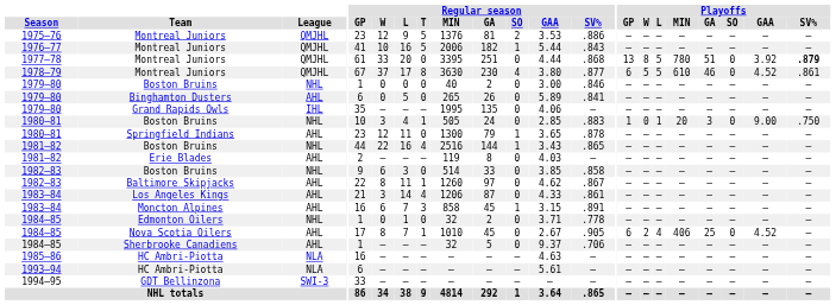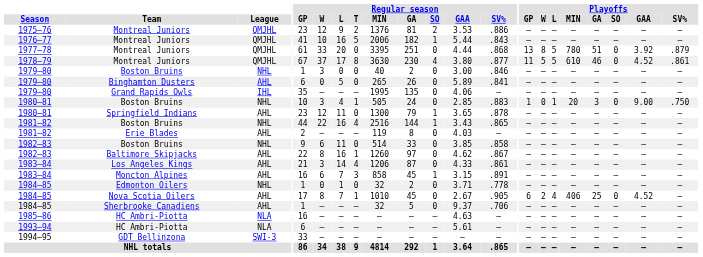1975–76 / Montreal Juniors | Regular season / T: 5 -> 2
1977–78 / Montreal Juniors | Playoffs / SV%: bold -> normal
1978–79 / Montreal Juniors | Playoffs / GP: 6 -> 11
1979–80 / Boston Bruins | Regular season / W: 0 -> 3
1982–83 / Boston Bruins | Regular season / L: 3 -> 11
Baltimore Skipjacks | Regular season / L: 11 -> 16
